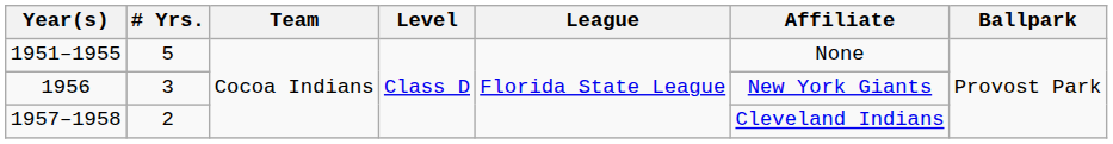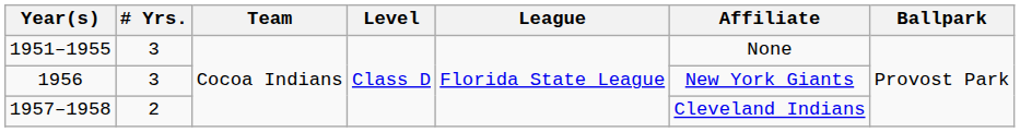1951–1955 | # Yrs.: 5 -> 3
